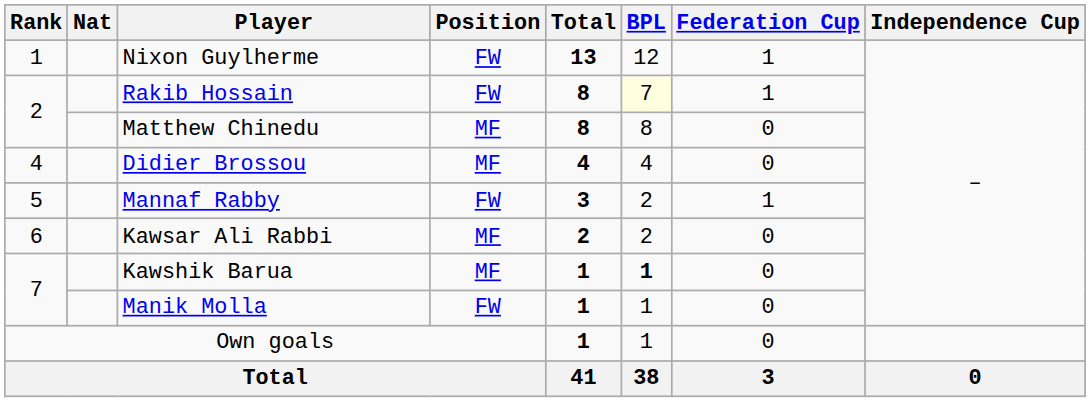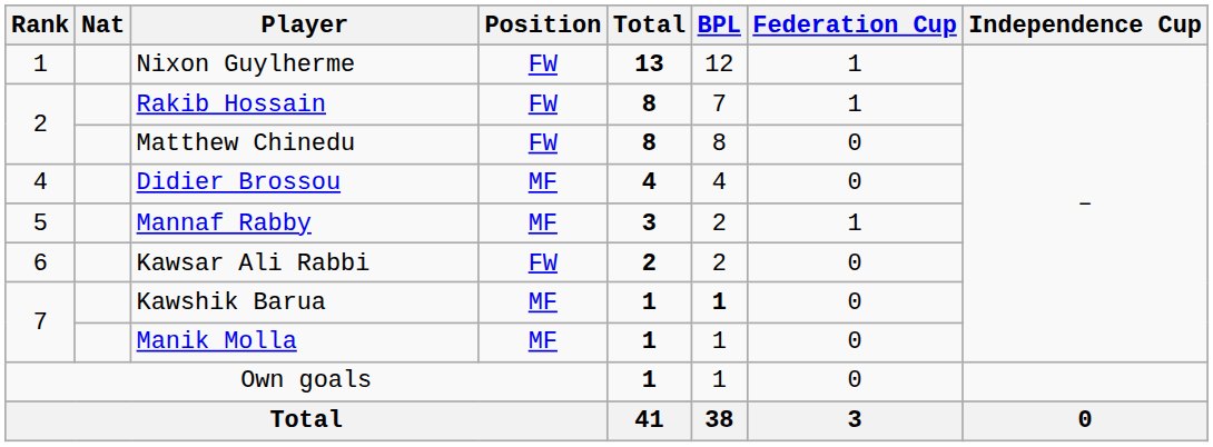Rakib Hossain | BPL: lightyellow background -> no background
Matthew Chinedu | Position: MF -> FW
Mannaf Rabby | Position: FW -> MF
Kawsar Ali Rabbi | Position: MF -> FW
Manik Molla | Position: FW -> MF
